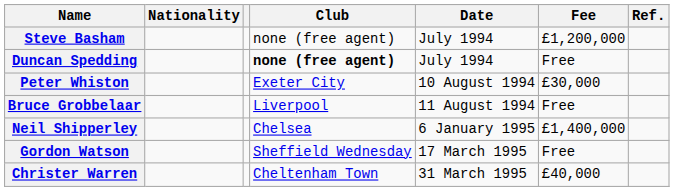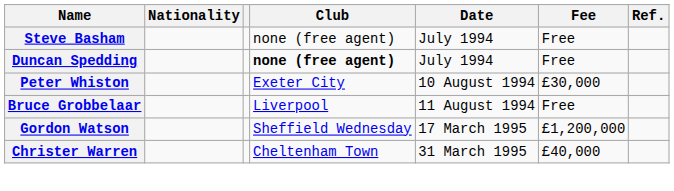Steve Basham | Fee: £1,200,000 -> Free
- row: Neil Shipperley | Chelsea | 6 January 1995 | £1,400,000
Gordon Watson | Fee: Free -> £1,200,000
